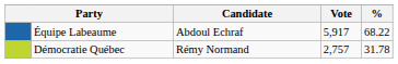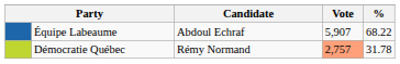Équipe Labeaume | Vote: 5,917 -> 5,907
Démocratie Québec | Vote: no background -> lightsalmon background
